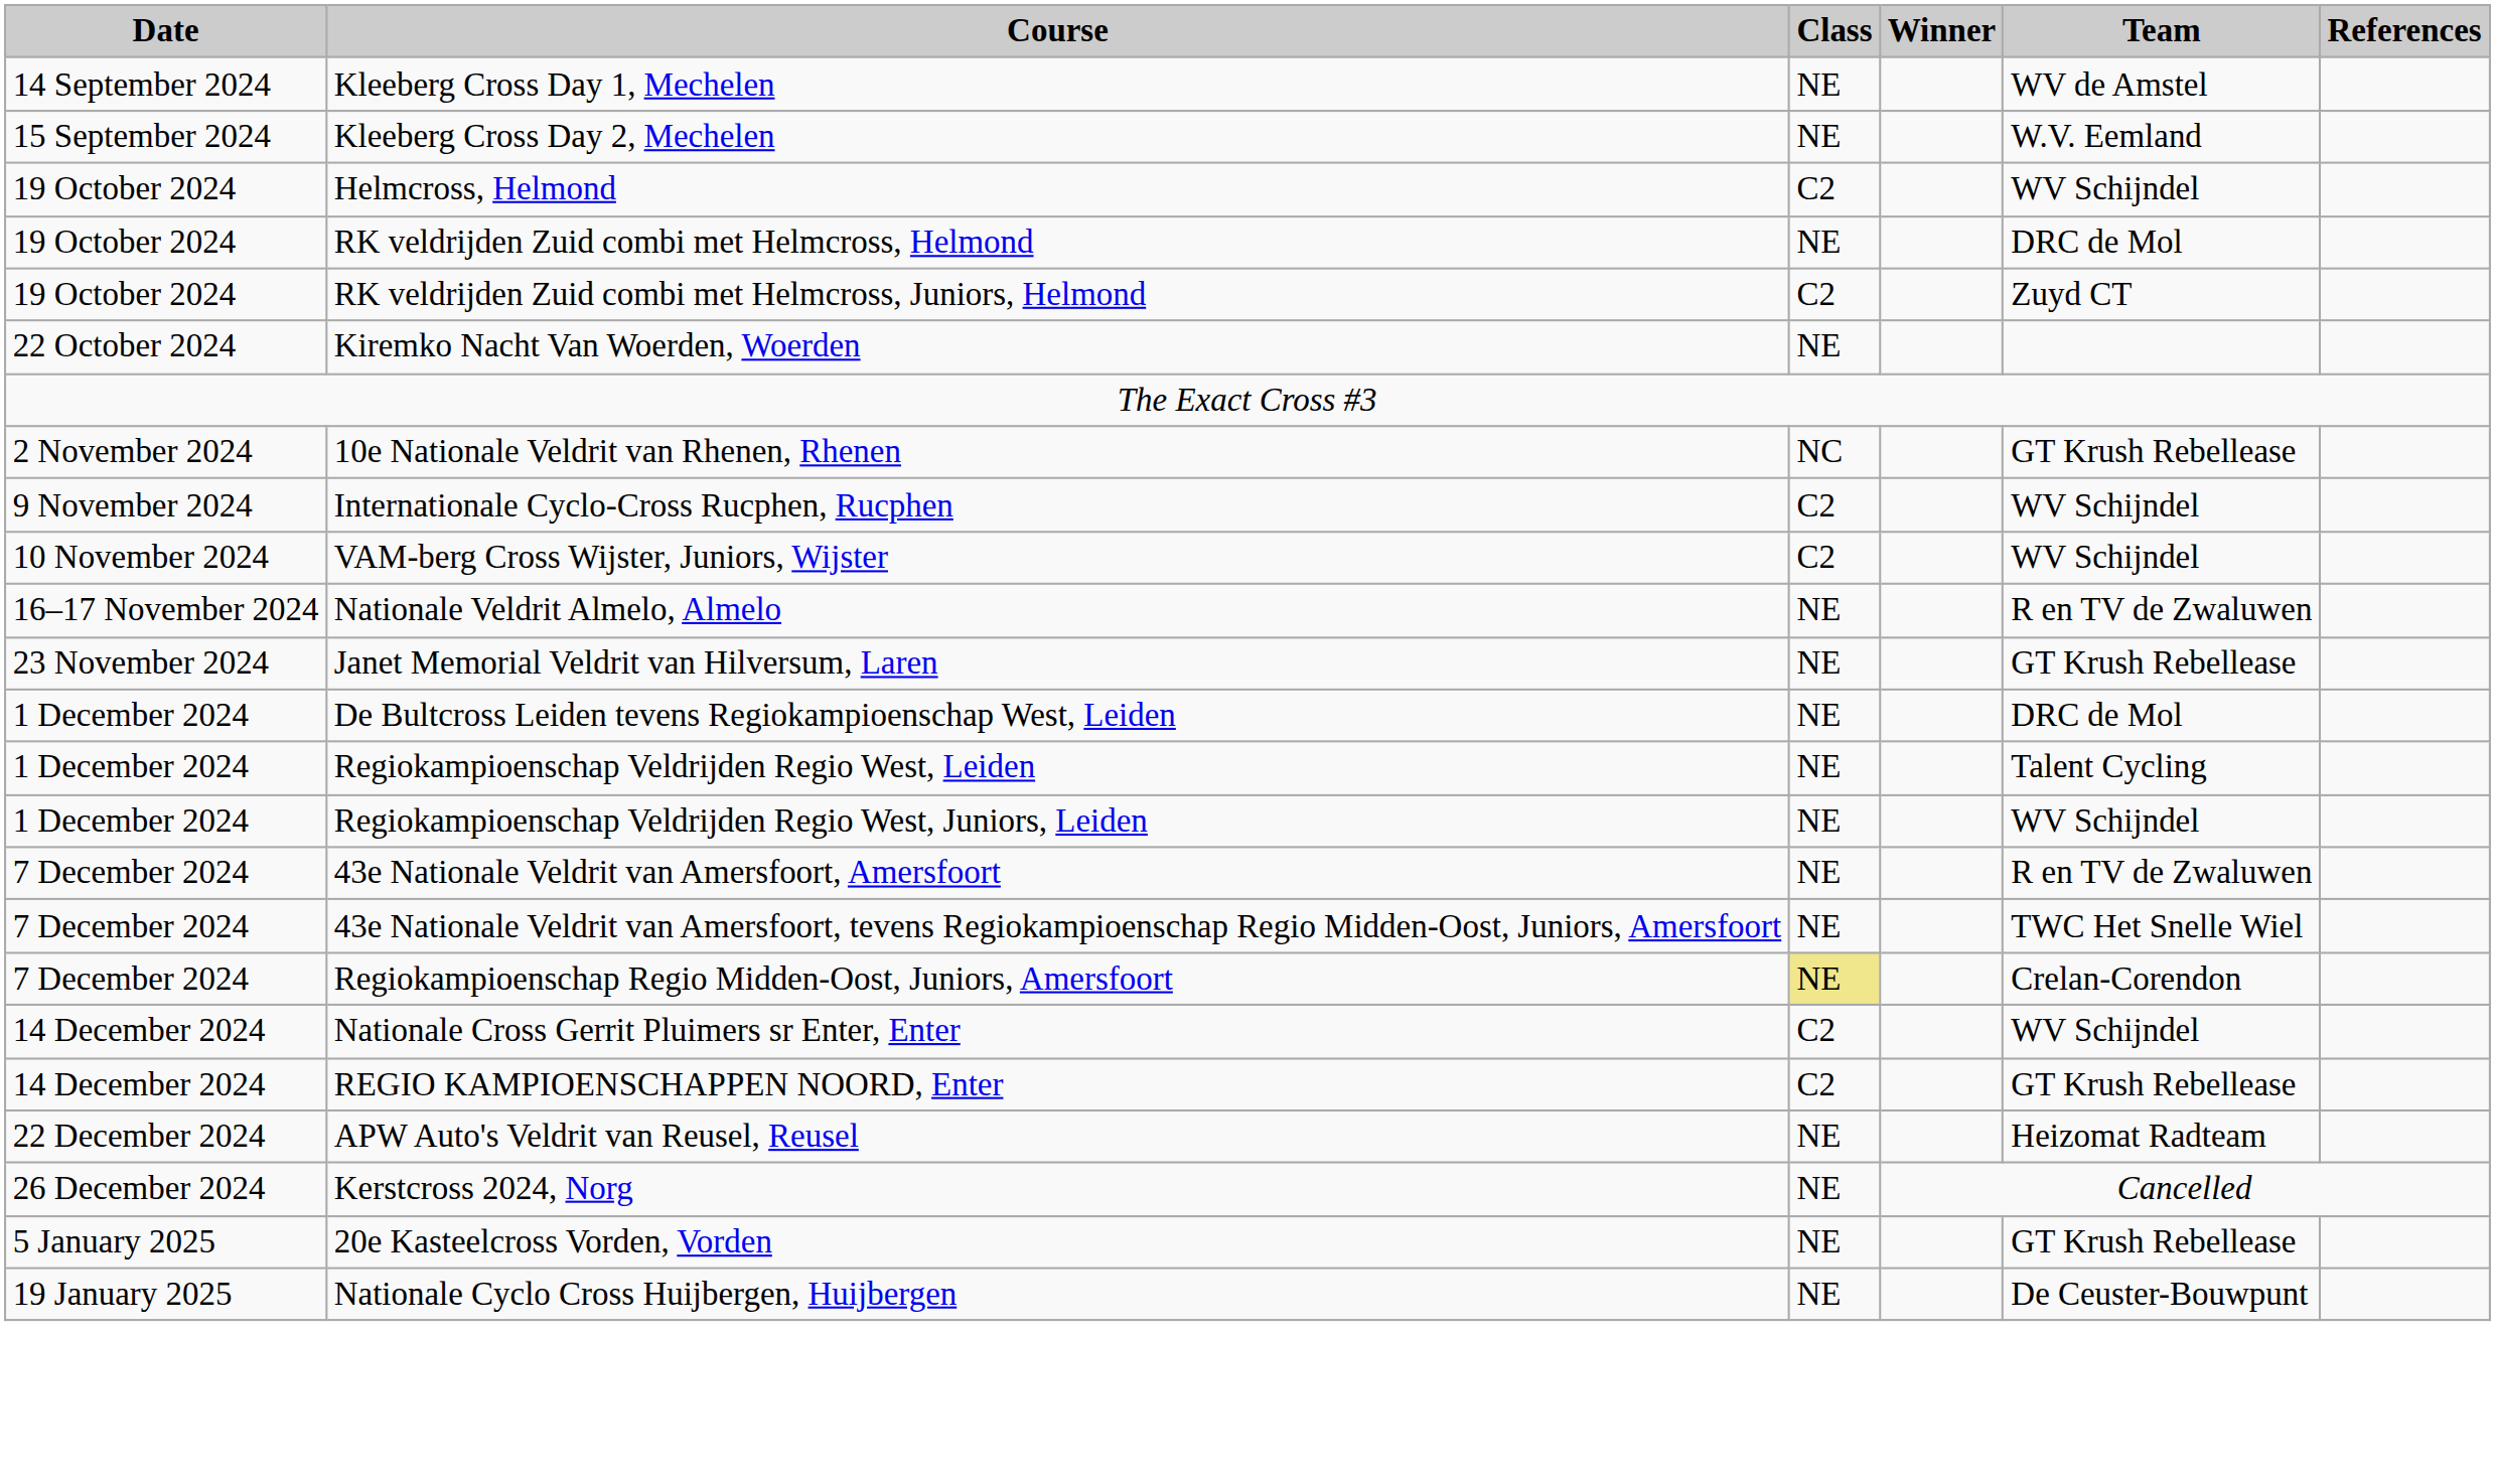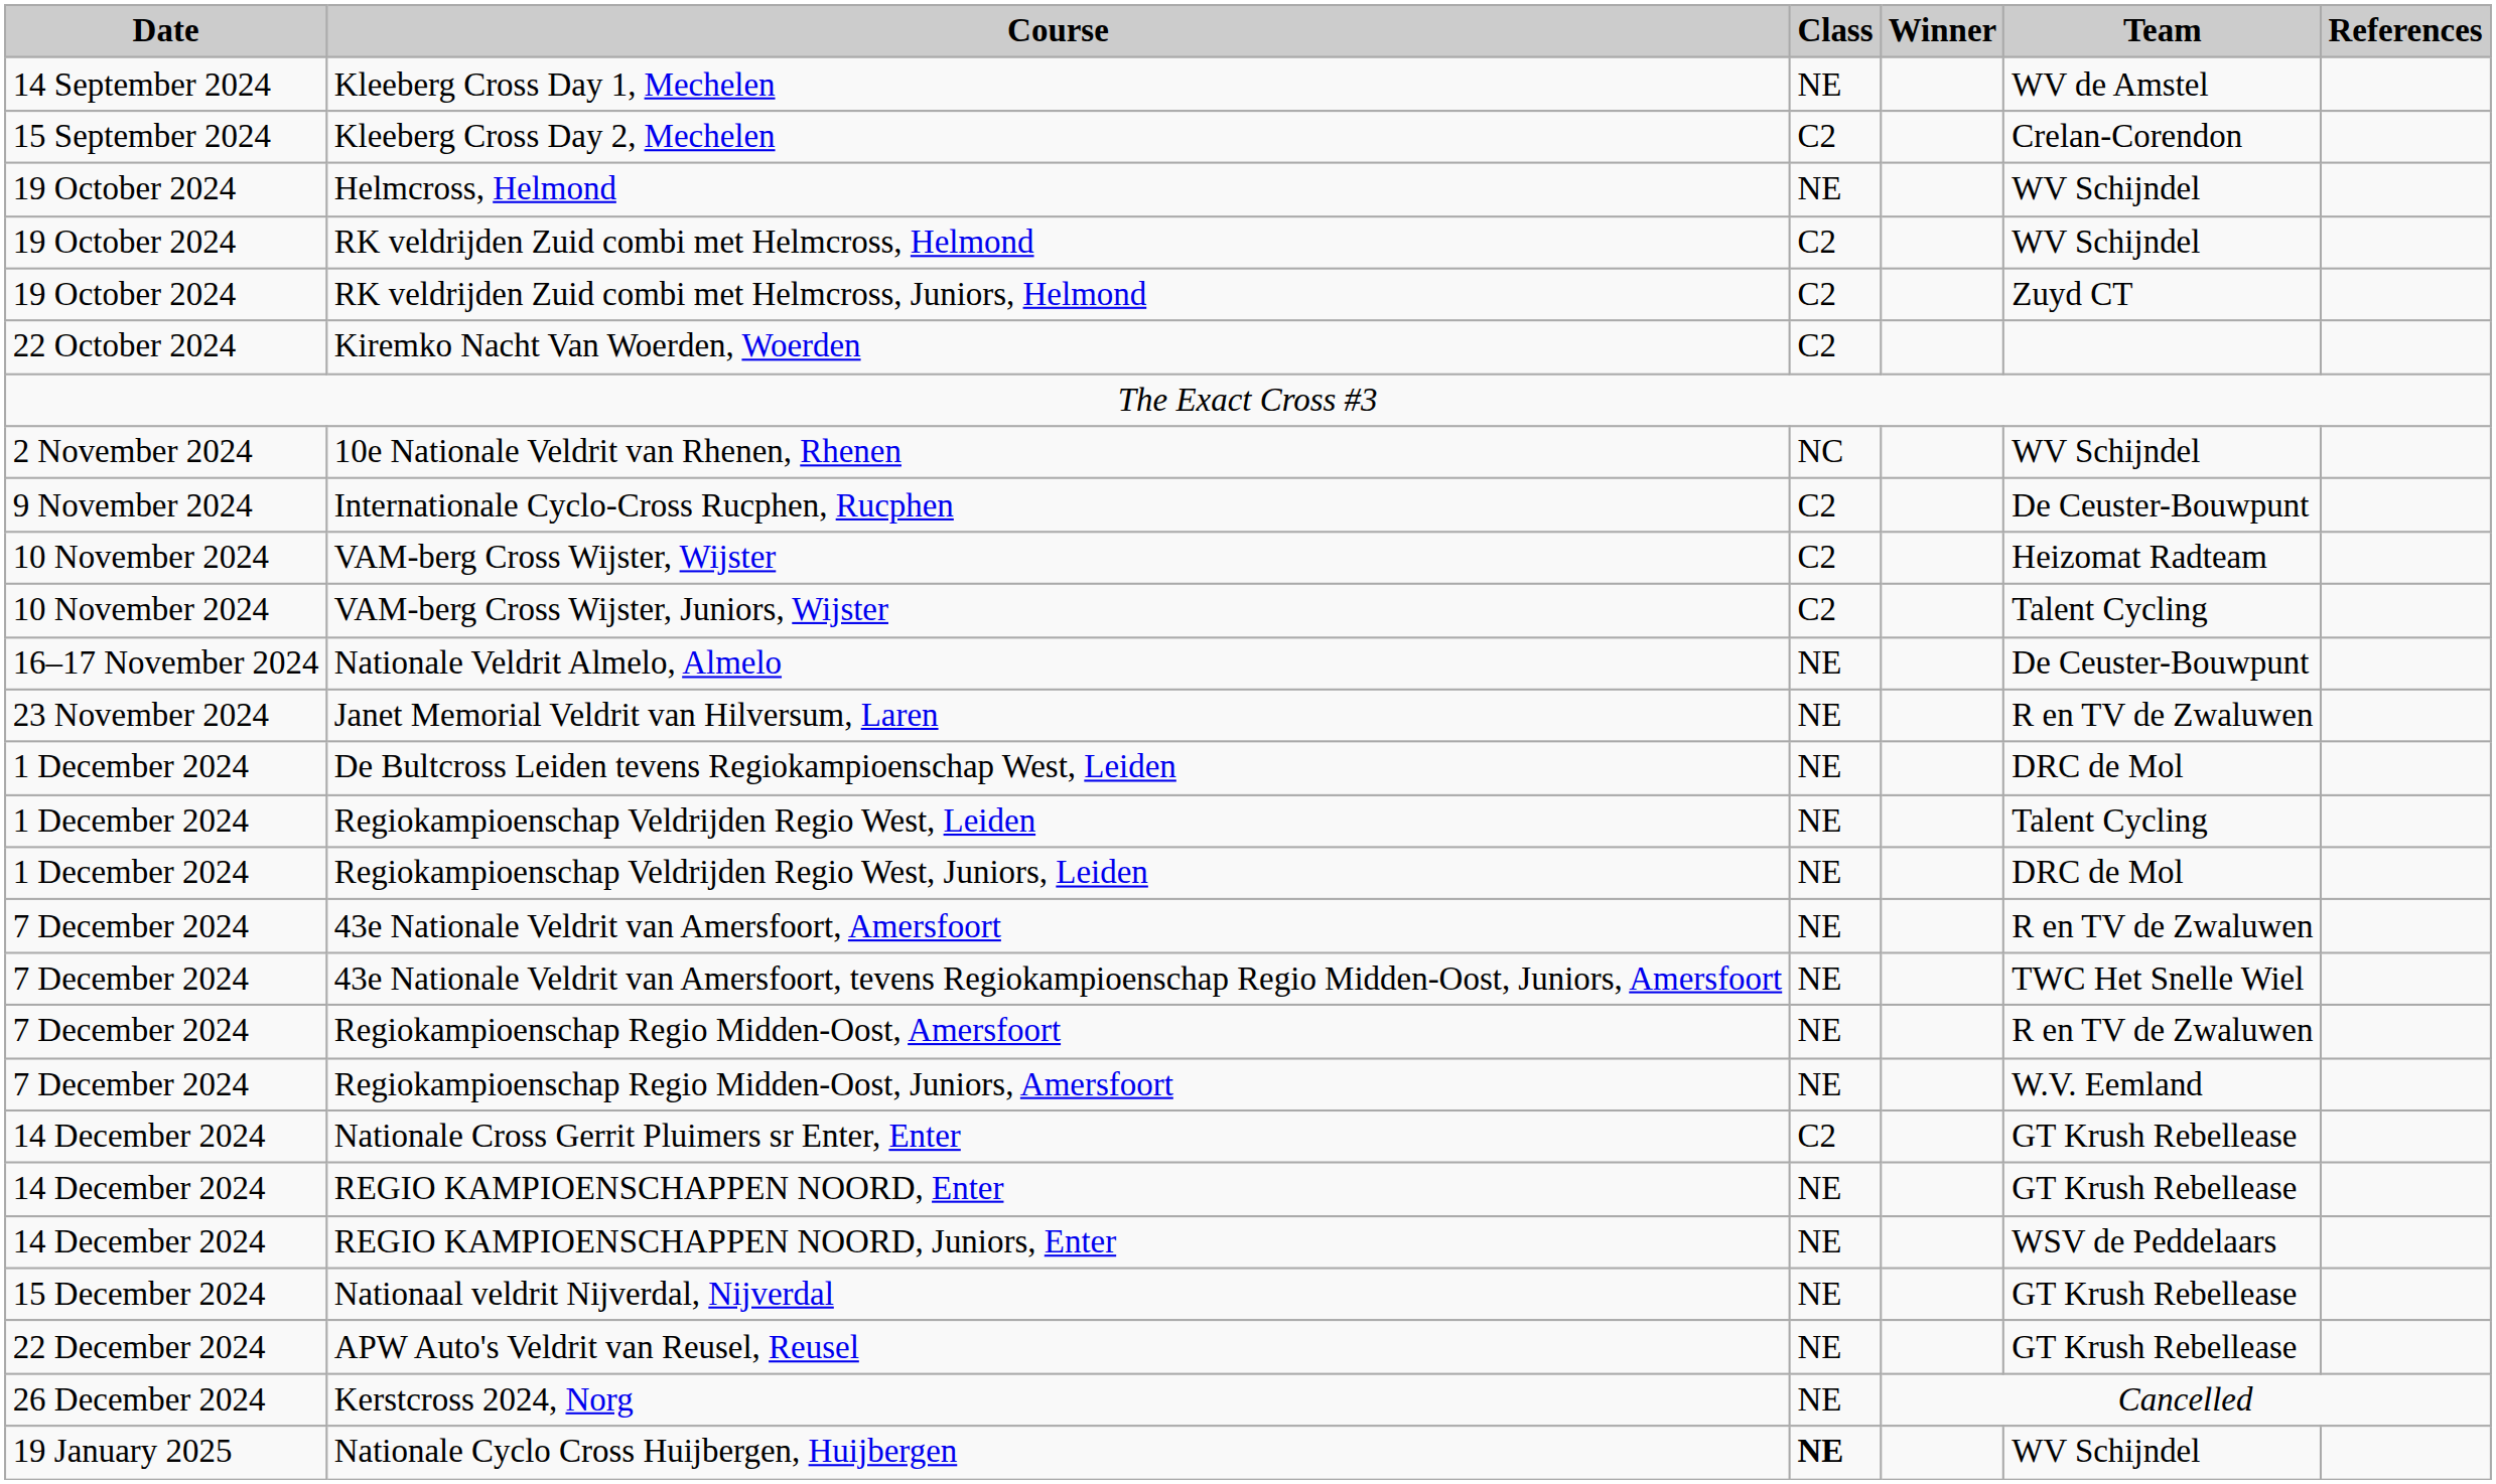Kleeberg Cross Day 2, Mechelen | Class: NE -> C2
Kleeberg Cross Day 2, Mechelen | Team: W.V. Eemland -> Crelan-Corendon
Helmcross, Helmond | Class: C2 -> NE
RK veldrijden Zuid combi met Helmcross, Helmond | Class: NE -> C2
RK veldrijden Zuid combi met Helmcross, Helmond | Team: DRC de Mol -> WV Schijndel
Kiremko Nacht Van Woerden, Woerden | Class: NE -> C2
10e Nationale Veldrit van Rhenen, Rhenen | Team: GT Krush Rebellease -> WV Schijndel
Internationale Cyclo-Cross Rucphen, Rucphen | Team: WV Schijndel -> De Ceuster-Bouwpunt
+ row: 10 November 2024 | VAM-berg Cross Wijster, Wijster | C2 | Heizomat Radteam
VAM-berg Cross Wijster, Juniors, Wijster | Team: WV Schijndel -> Talent Cycling
Nationale Veldrit Almelo, Almelo | Team: R en TV de Zwaluwen -> De Ceuster-Bouwpunt
Janet Memorial Veldrit van Hilversum, Laren | Team: GT Krush Rebellease -> R en TV de Zwaluwen
Regiokampioenschap Veldrijden Regio West, Juniors, Leiden | Team: WV Schijndel -> DRC de Mol
+ row: 7 December 2024 | Regiokampioenschap Regio Midden-Oost, Amersfoort | NE | R en TV de Zwaluwen
Regiokampioenschap Regio Midden-Oost, Juniors, Amersfoort | Class: khaki background -> no background
Regiokampioenschap Regio Midden-Oost, Juniors, Amersfoort | Team: Crelan-Corendon -> W.V. Eemland
Nationale Cross Gerrit Pluimers sr Enter, Enter | Team: WV Schijndel -> GT Krush Rebellease
REGIO KAMPIOENSCHAPPEN NOORD, Enter | Class: C2 -> NE
+ row: 14 December 2024 | REGIO KAMPIOENSCHAPPEN NOORD, Juniors, Enter | NE | WSV de Peddelaars
+ row: 15 December 2024 | Nationaal veldrit Nijverdal, Nijverdal | NE | GT Krush Rebellease
APW Auto's Veldrit van Reusel, Reusel | Team: Heizomat Radteam -> GT Krush Rebellease
- row: 5 January 2025 | 20e Kasteelcross Vorden, Vorden | NE | GT Krush Rebellease
Nationale Cyclo Cross Huijbergen, Huijbergen | Class: normal -> bold
Nationale Cyclo Cross Huijbergen, Huijbergen | Team: De Ceuster-Bouwpunt -> WV Schijndel
